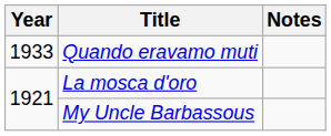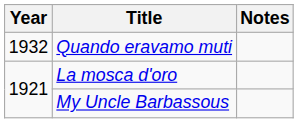Quando eravamo muti | Year: 1933 -> 1932
